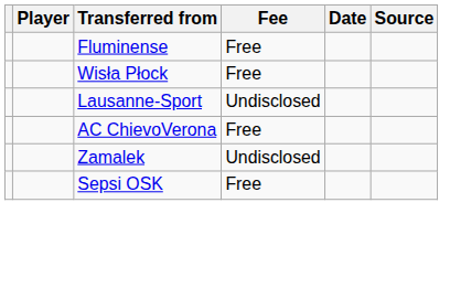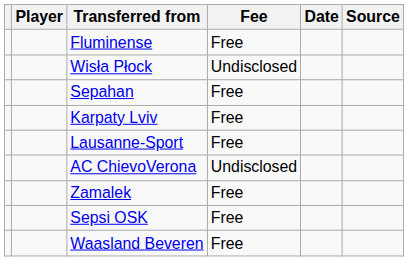Wisła Płock | Fee: Free -> Undisclosed
+ row: Sepahan | Free
+ row: Karpaty Lviv | Free
Lausanne-Sport | Fee: Undisclosed -> Free
AC ChievoVerona | Fee: Free -> Undisclosed
Zamalek | Fee: Undisclosed -> Free
+ row: Waasland Beveren | Free
